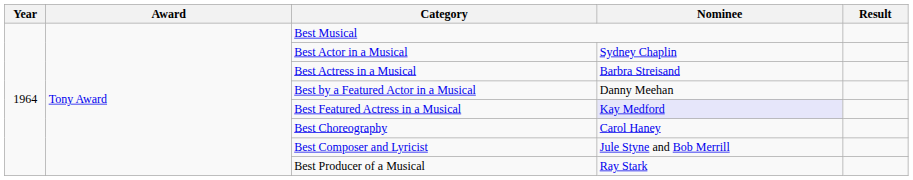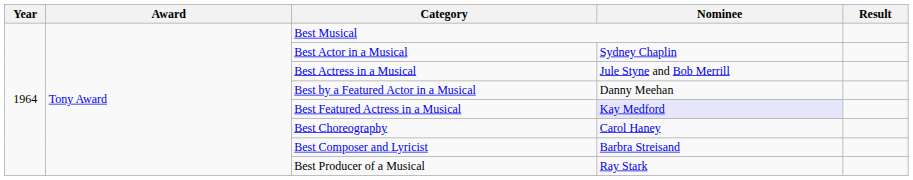Best Actress in a Musical | Nominee: Barbra Streisand -> Jule Styne and Bob Merrill
Best Composer and Lyricist | Nominee: Jule Styne and Bob Merrill -> Barbra Streisand
